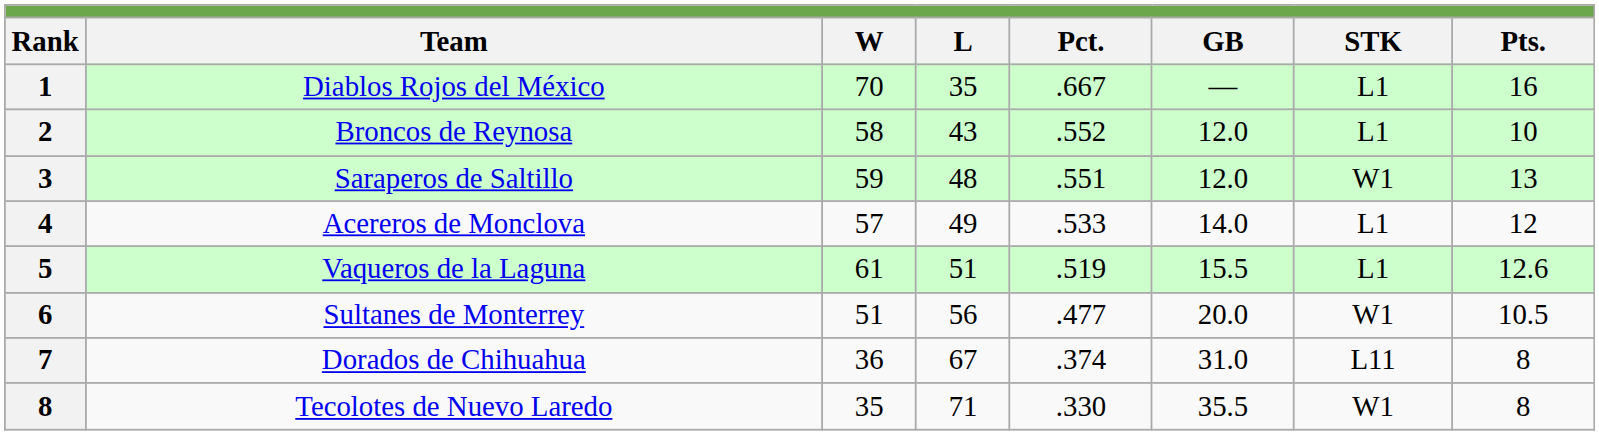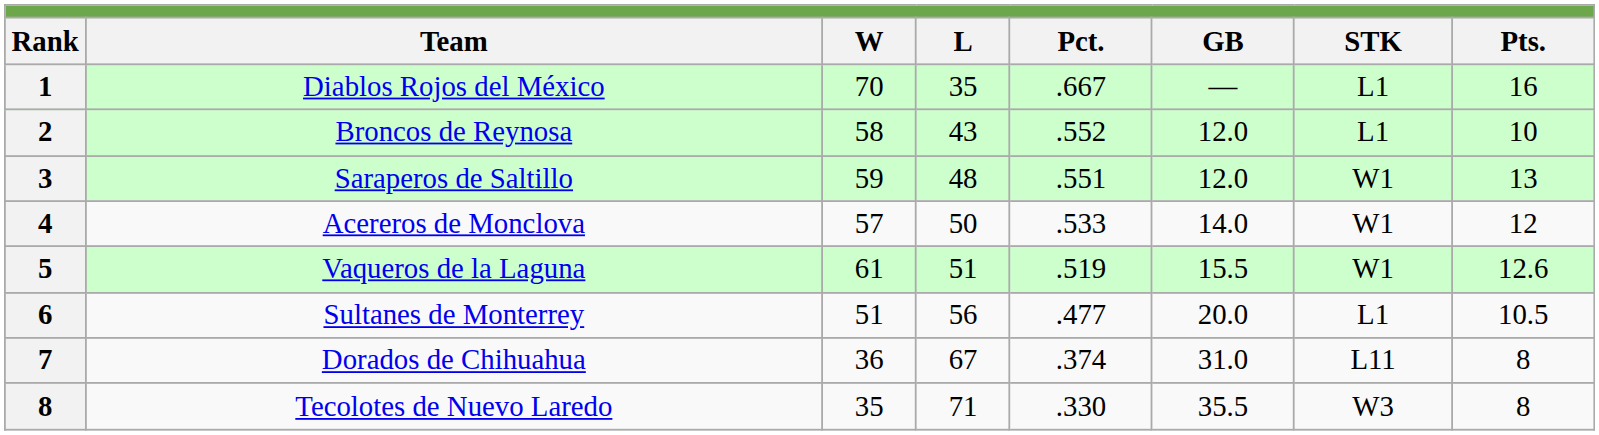Acereros de Monclova | L: 49 -> 50
Acereros de Monclova | STK: L1 -> W1
Vaqueros de la Laguna | STK: L1 -> W1
Sultanes de Monterrey | STK: W1 -> L1
Tecolotes de Nuevo Laredo | STK: W1 -> W3
